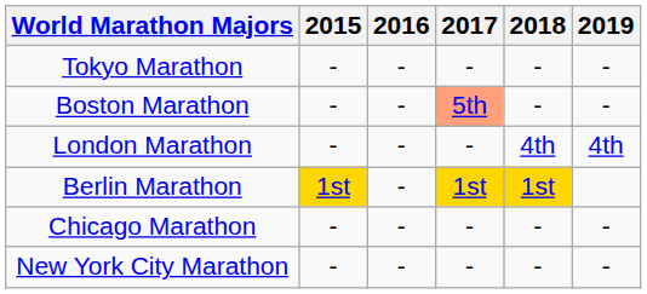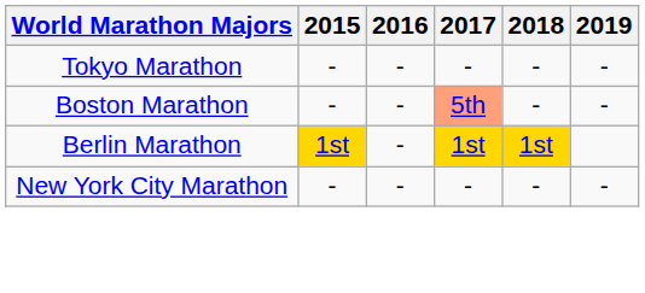- row: London Marathon | - | - | - | 4th | 4th
- row: Chicago Marathon | - | - | - | - | -
